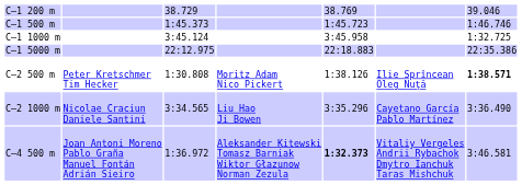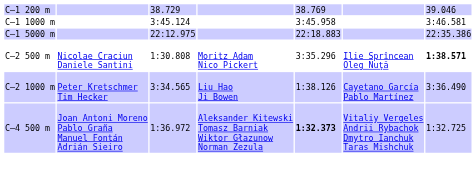- row: C–1 500 m | 1:45.373 | 1:45.723 | 1:46.746
C–1 1000 m | column 7: 1:32.725 -> 3:46.581
C–2 500 m | column 2: Peter Kretschmer Tim Hecker -> Nicolae Craciun Daniele Santini
C–2 500 m | column 5: 1:38.126 -> 3:35.296
C–2 1000 m | column 2: Nicolae Craciun Daniele Santini -> Peter Kretschmer Tim Hecker
C–2 1000 m | column 5: 3:35.296 -> 1:38.126
C–4 500 m | column 7: 3:46.581 -> 1:32.725
